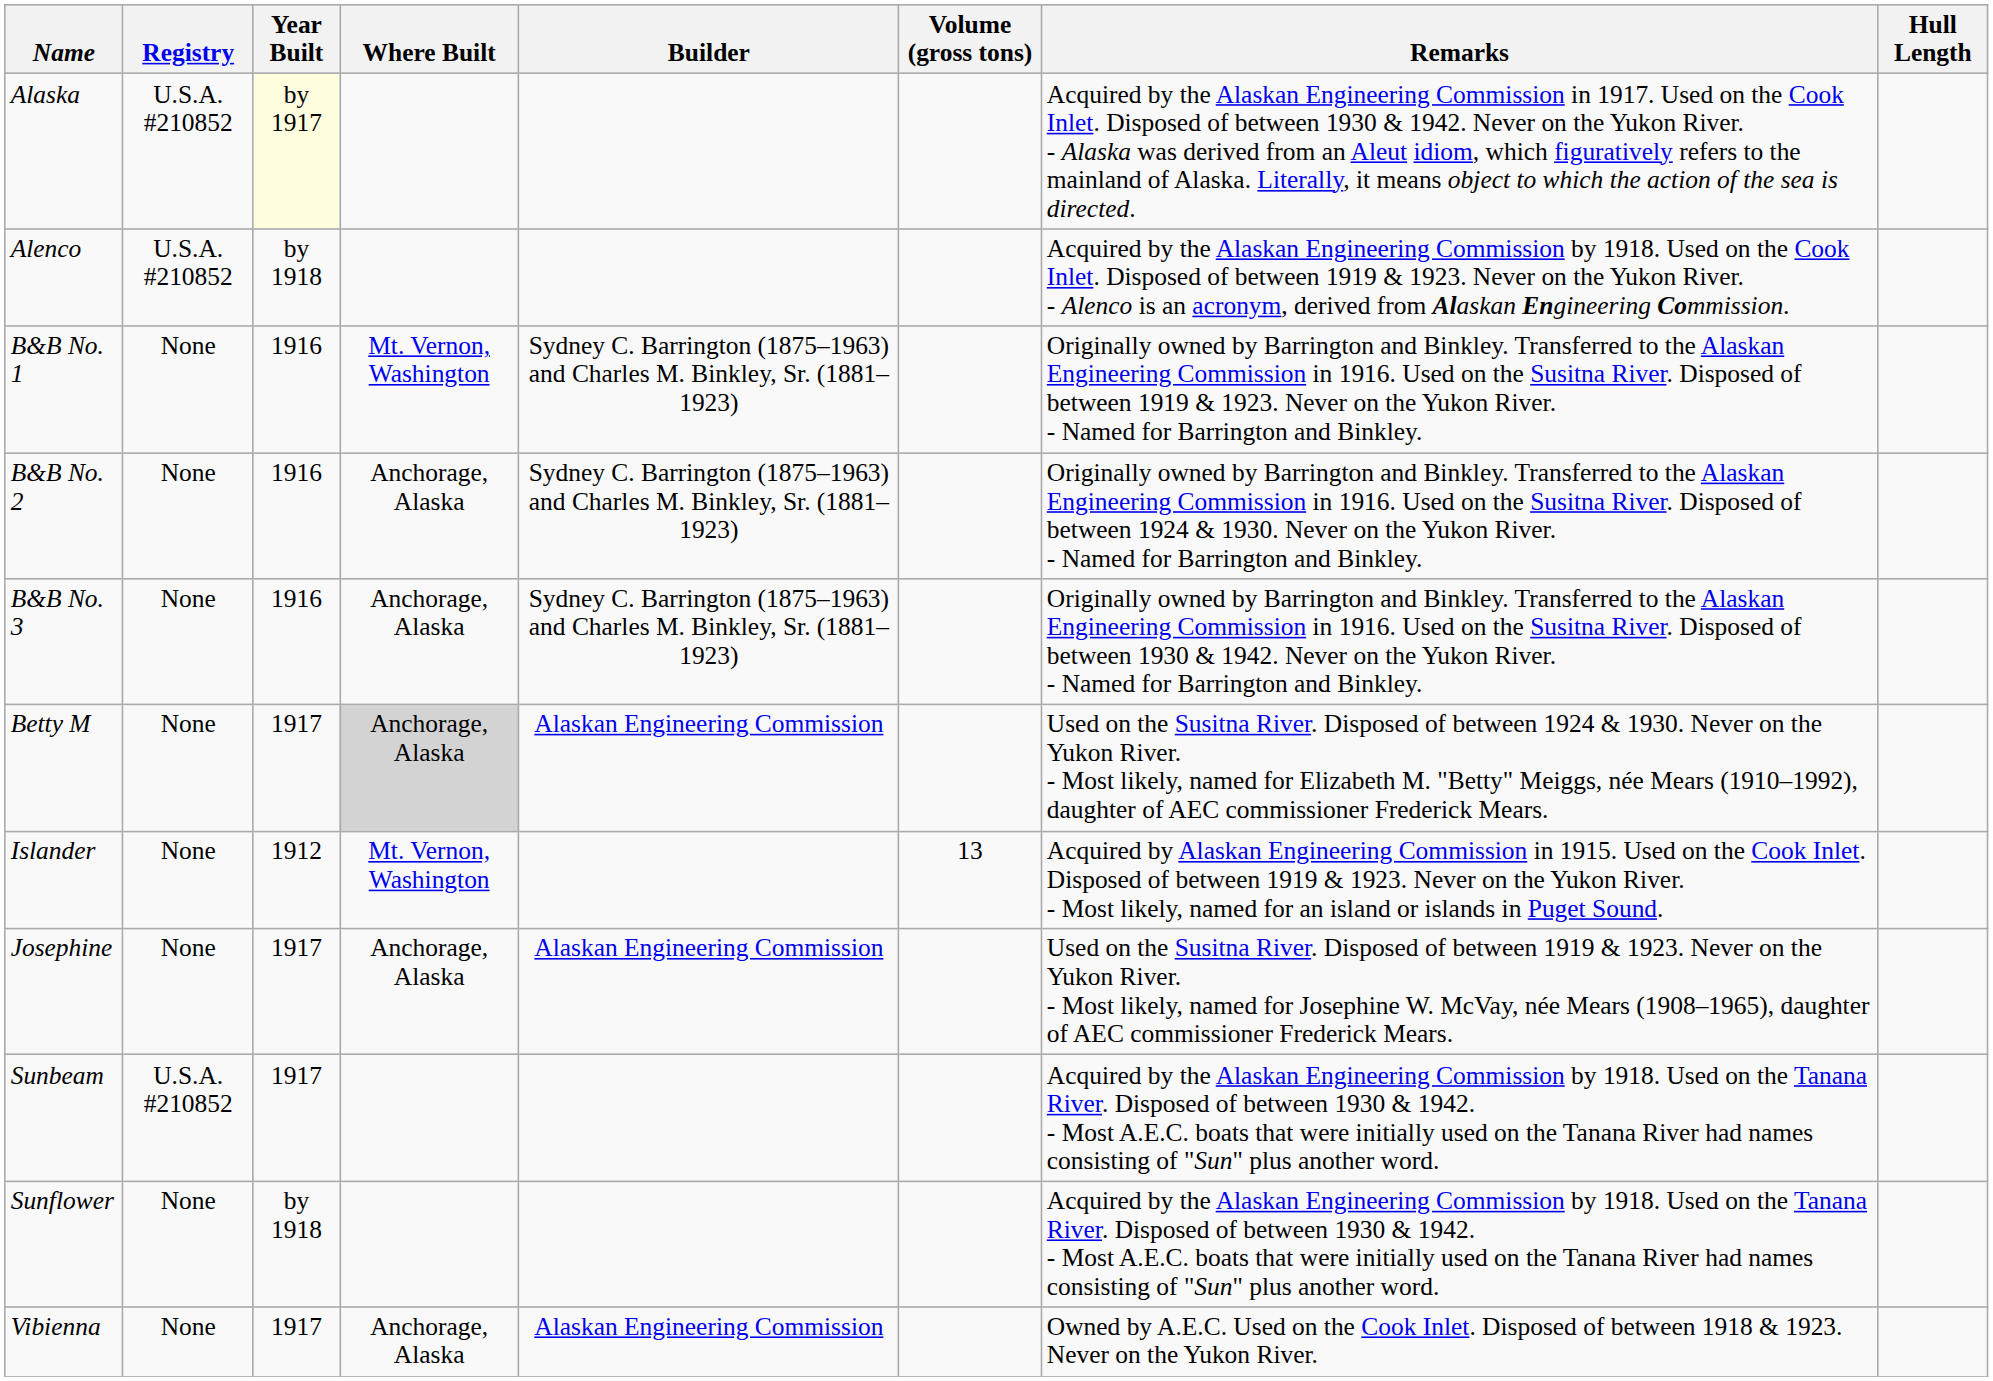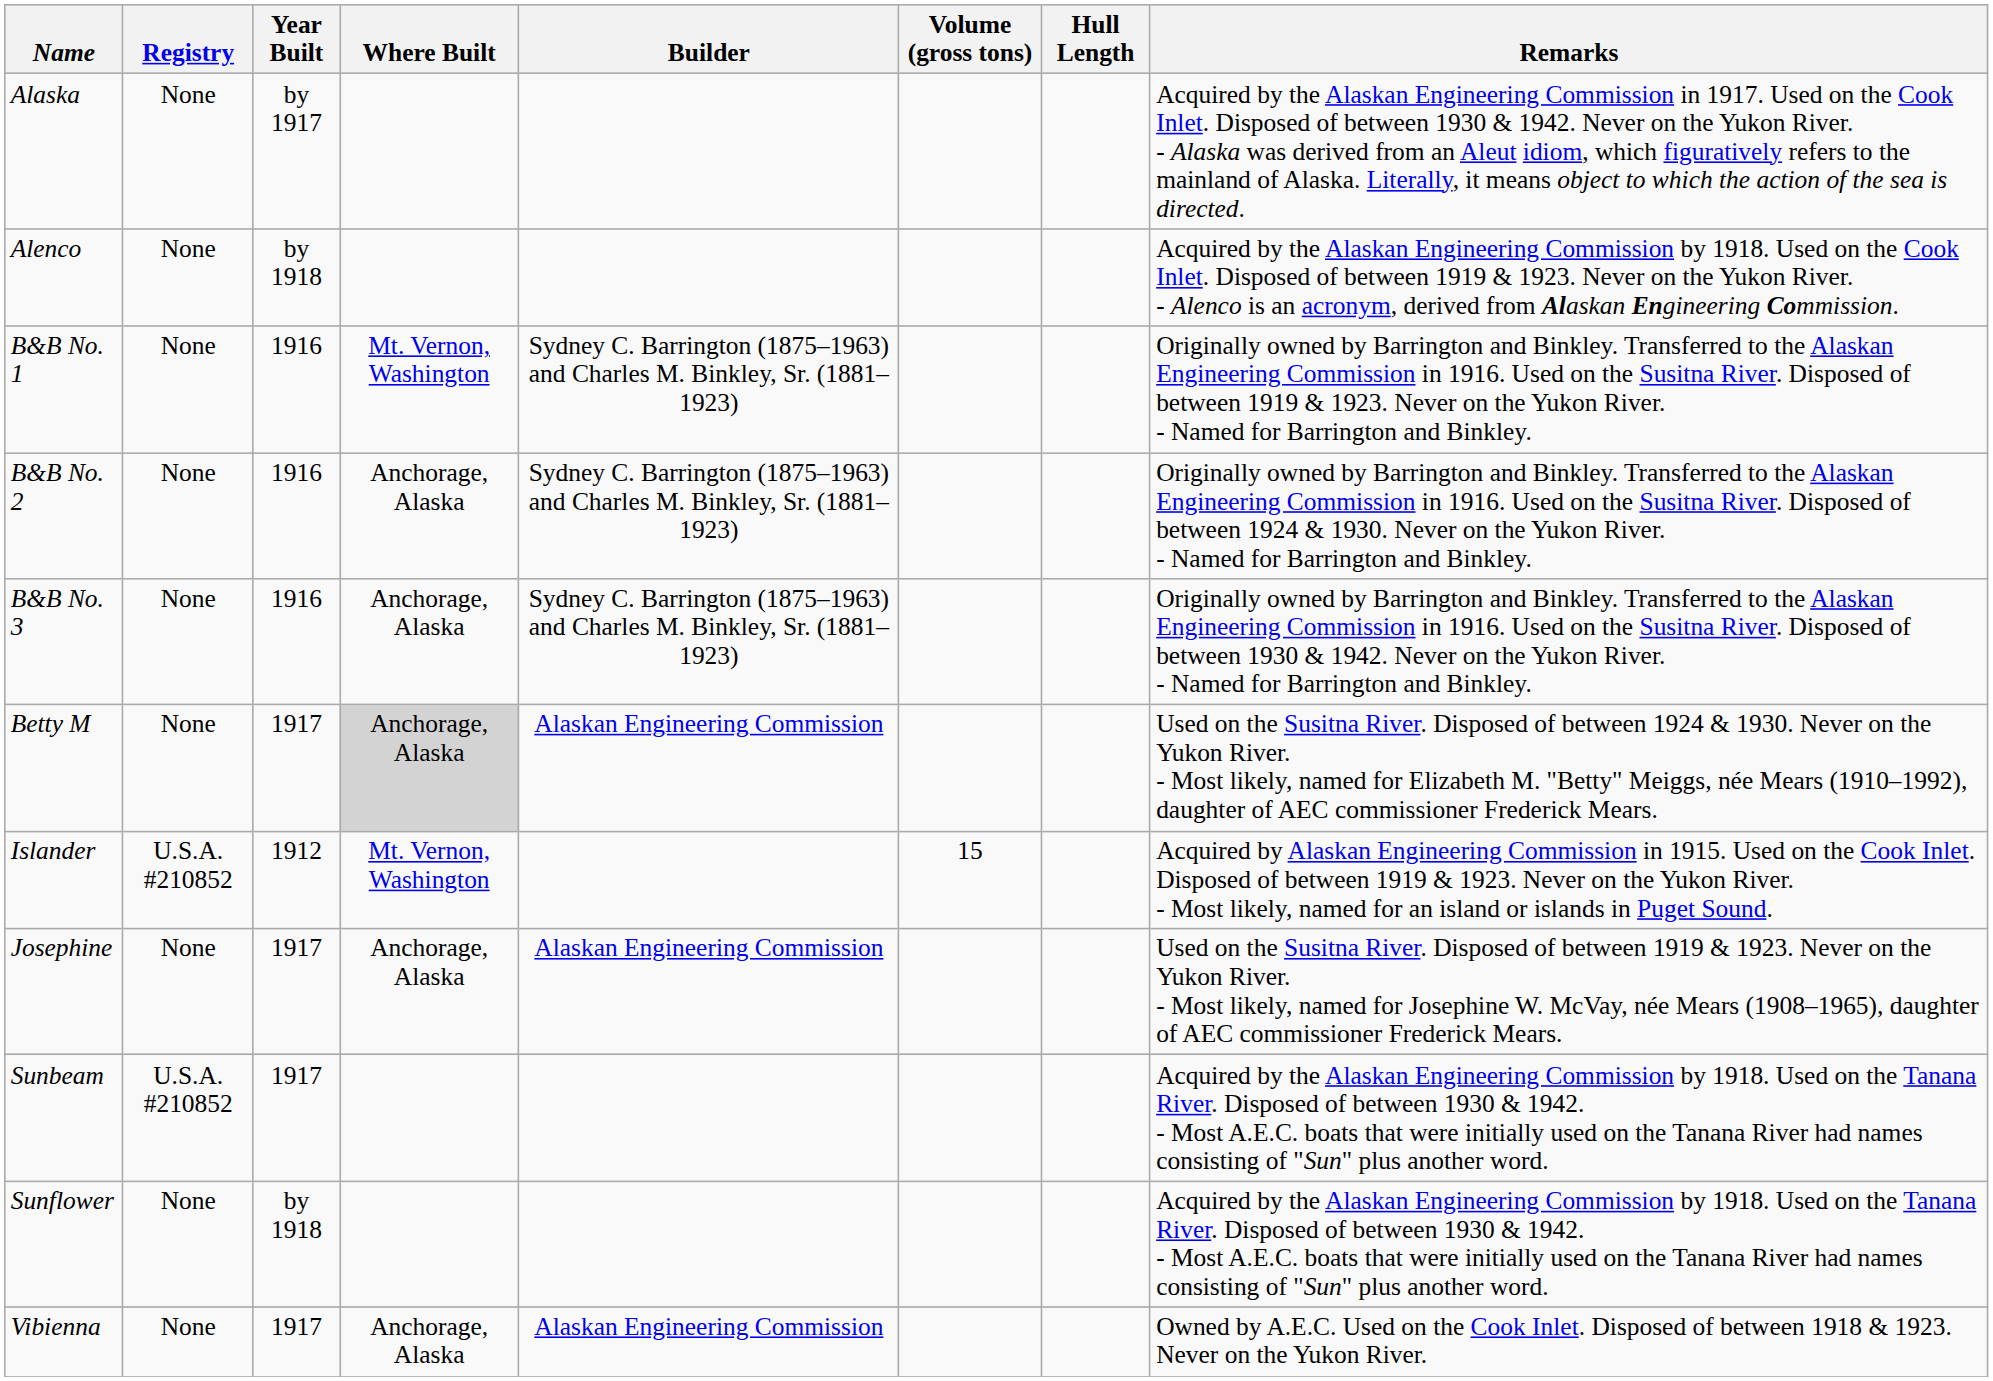columns swapped: Hull Length <-> Remarks
Alaska | Registry: U.S.A. #210852 -> None
Alaska | Year Built: lightyellow background -> no background
Alenco | Registry: U.S.A. #210852 -> None
Islander | Registry: None -> U.S.A. #210852
Islander | Volume (gross tons): 13 -> 15
